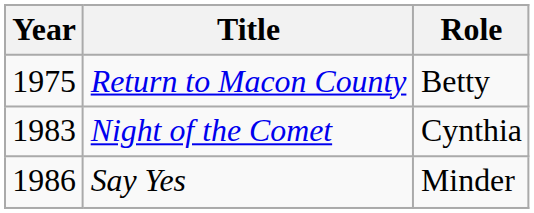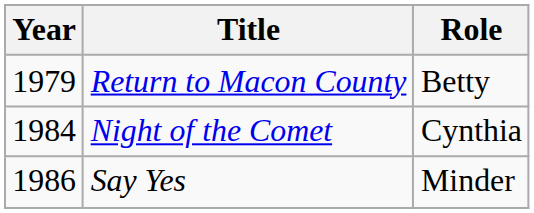Return to Macon County | Year: 1975 -> 1979
Night of the Comet | Year: 1983 -> 1984
